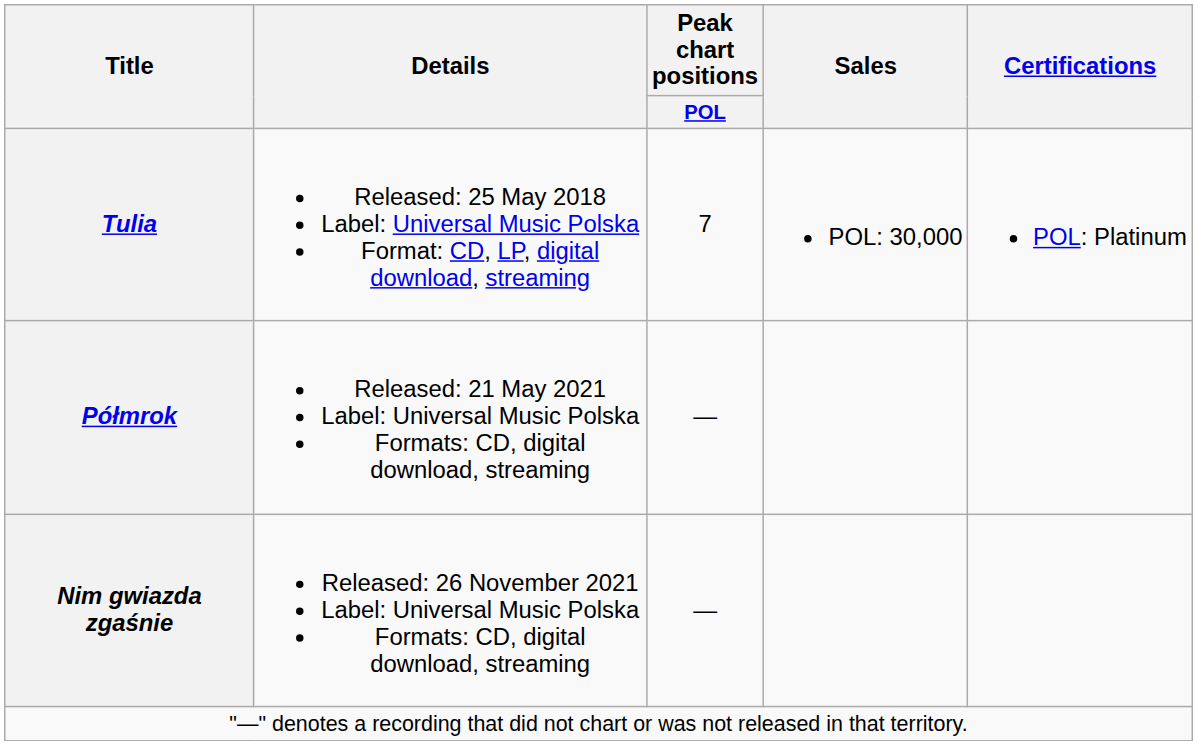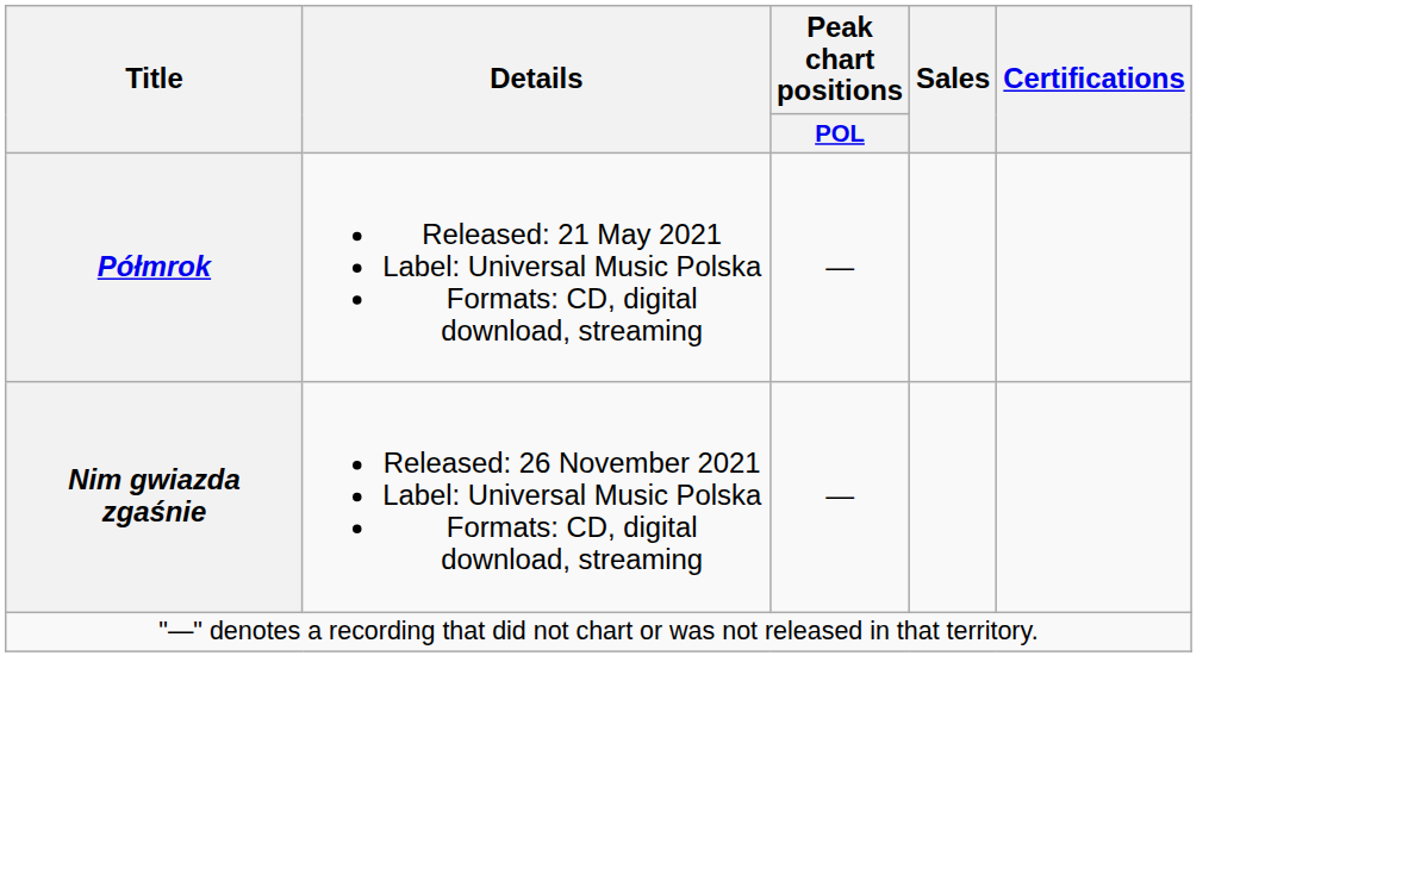- row: Tulia | Released: 25 May 2018 Label: Universal Music Polska Format: CD, LP, digital download, streaming | 7 | POL: 30,000 | POL: Platinum
